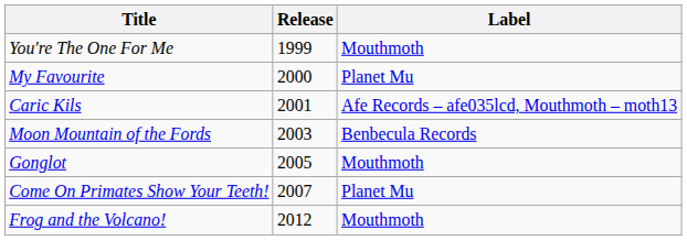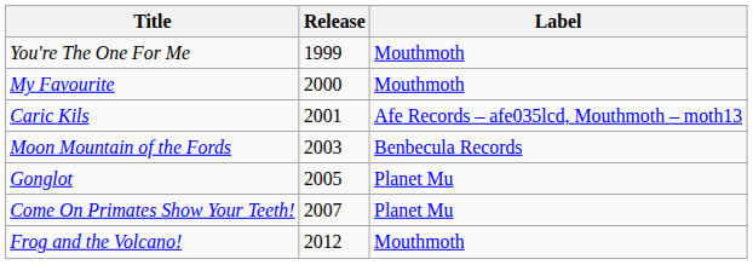My Favourite | Label: Planet Mu -> Mouthmoth
Gonglot | Label: Mouthmoth -> Planet Mu
